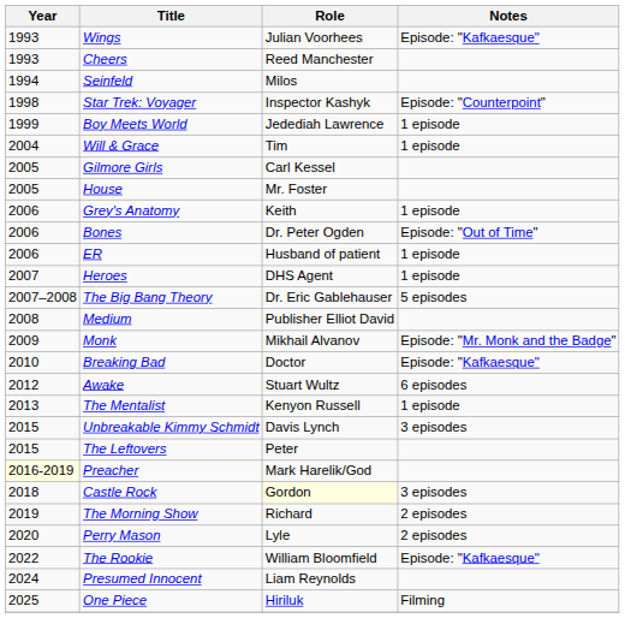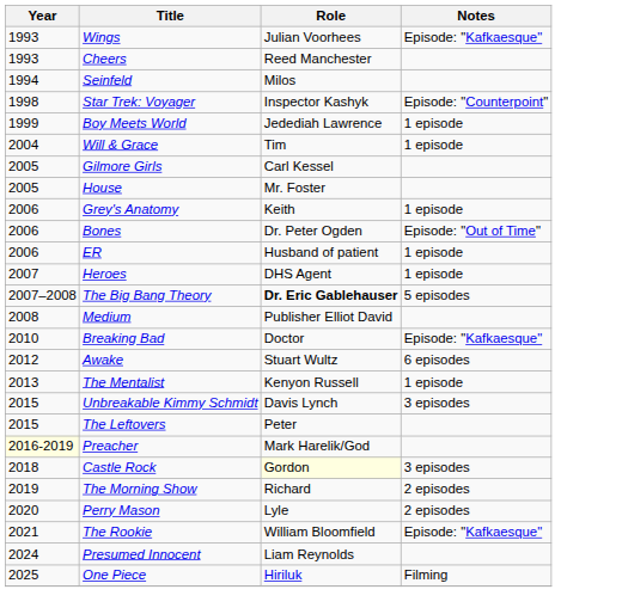The Big Bang Theory | Role: normal -> bold
- row: 2009 | Monk | Mikhail Alvanov | Episode: "Mr. Monk and the Badge"
The Rookie | Year: 2022 -> 2021
